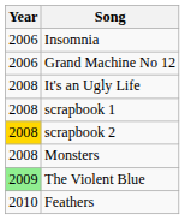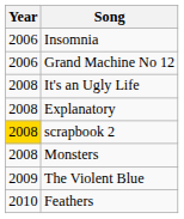+ row: 2008 | Explanatory
- row: 2008 | scrapbook 1
The Violent Blue | Year: lightgreen background -> no background
